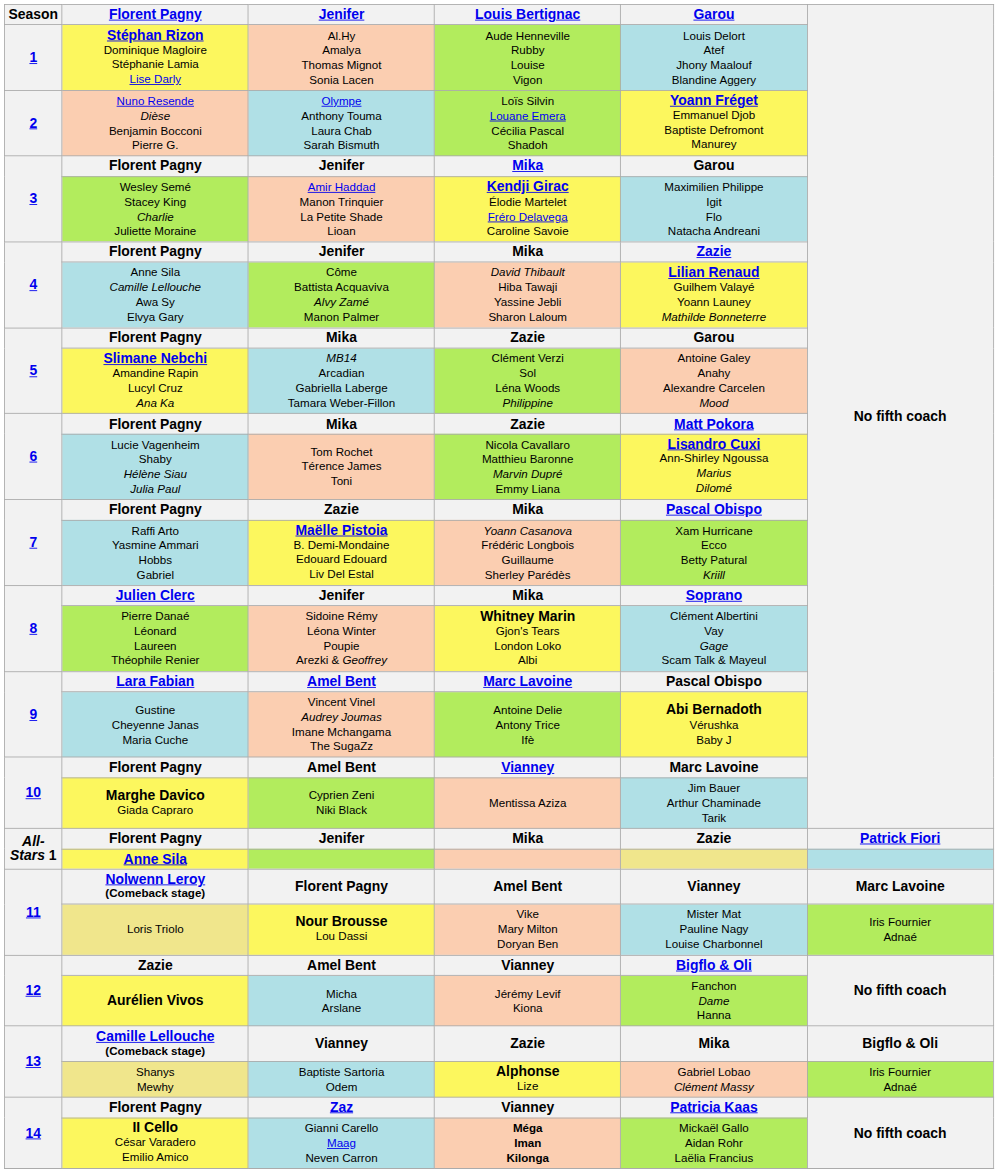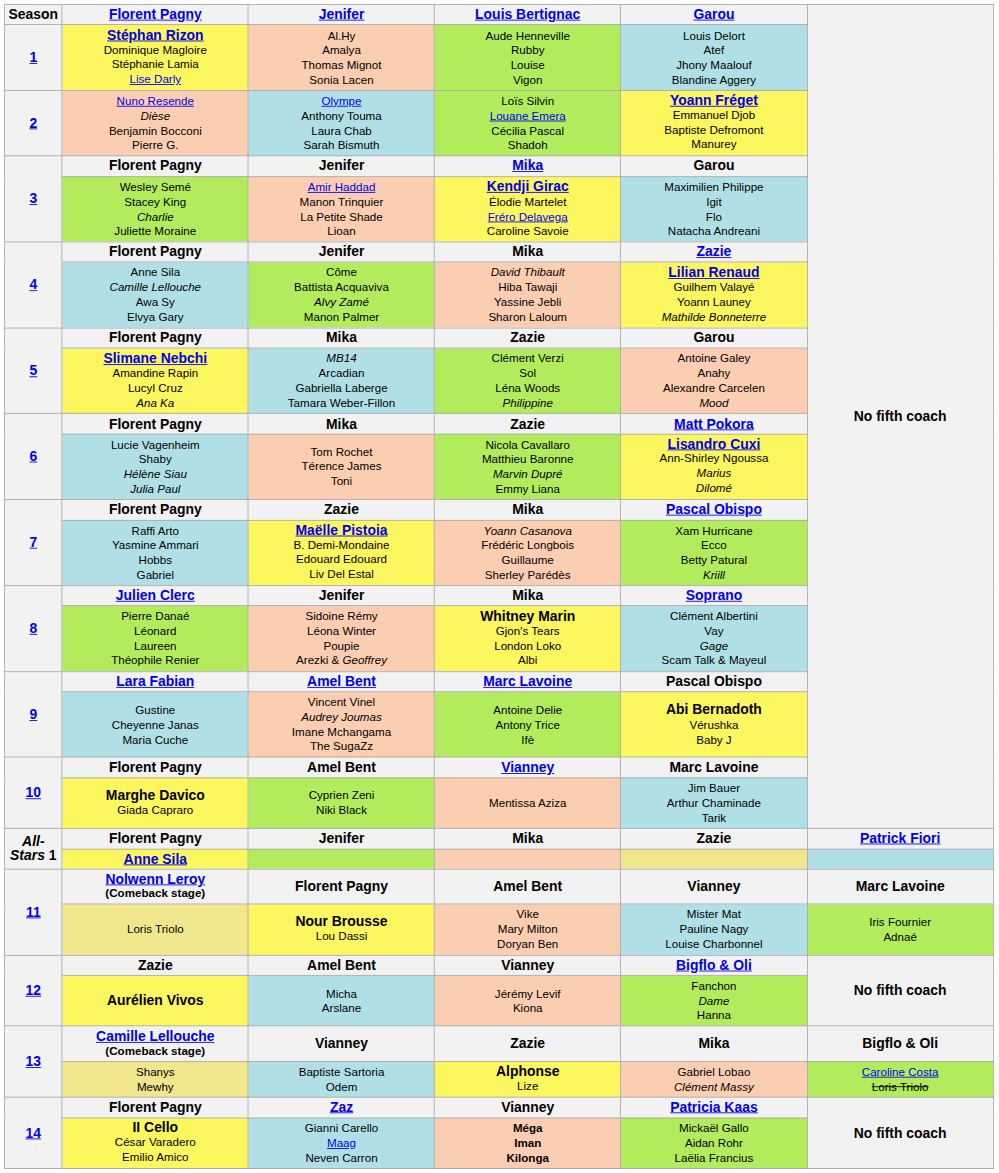13 / Shanys Mewhy | No fifth coach: Iris Fournier Adnaé -> Caroline Costa Loris Triolo
